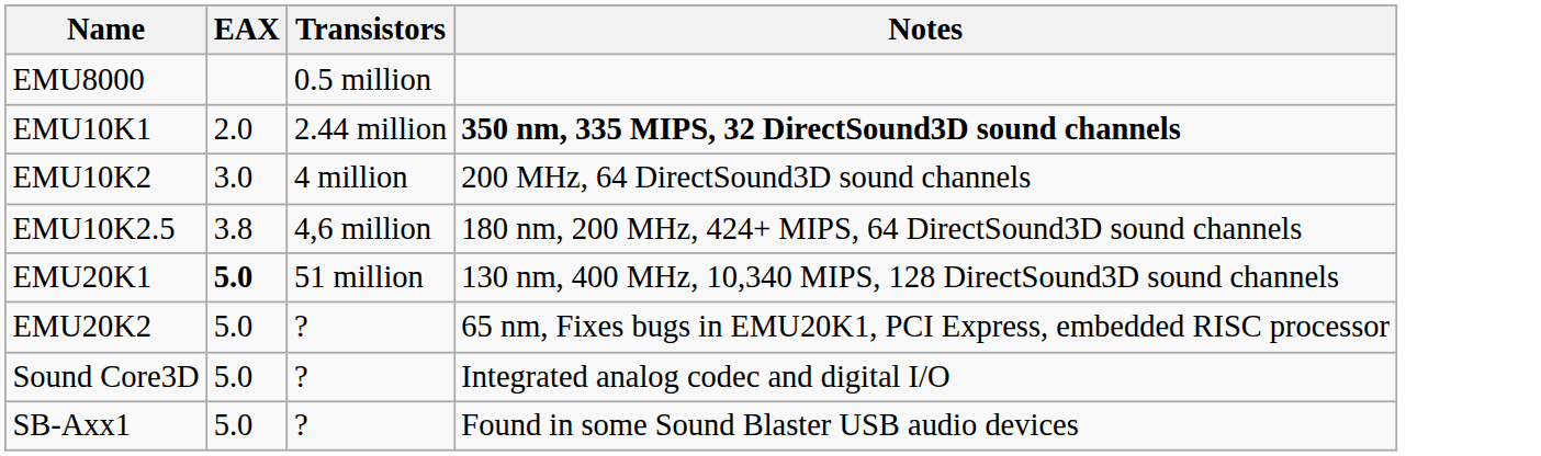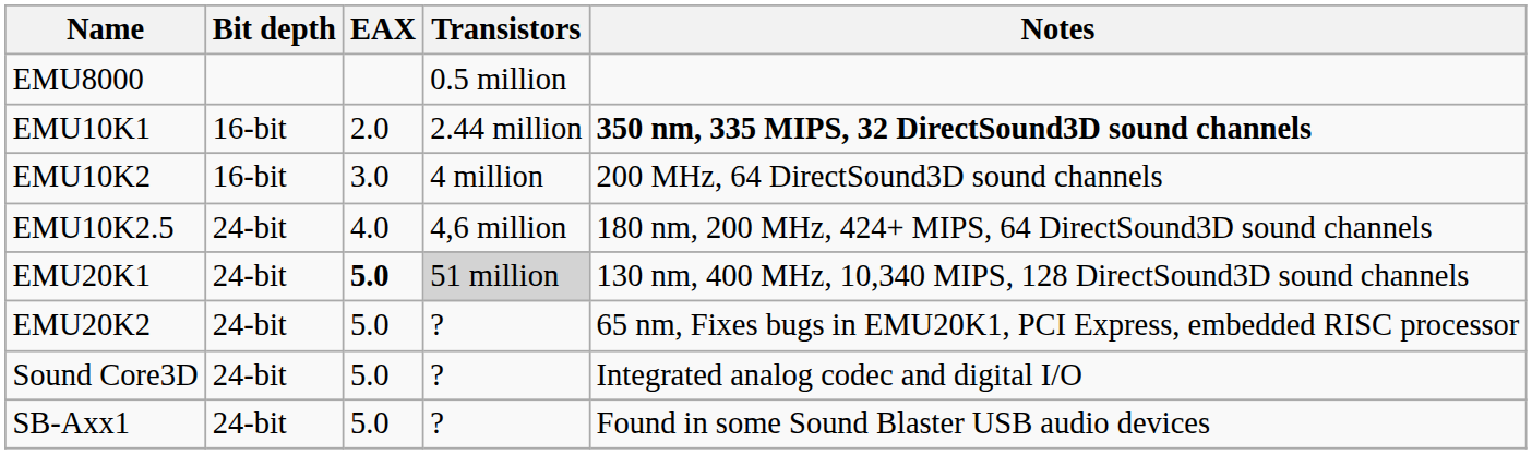+ column: Bit depth | 16-bit | 16-bit | 24-bit | 24-bit | 24-bit | 24-bit | 24-bit
EMU10K2.5 | EAX: 3.8 -> 4.0
EMU20K1 | Transistors: no background -> lightgrey background
